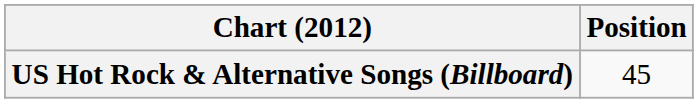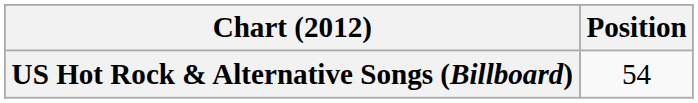US Hot Rock & Alternative Songs (Billboard) | Position: 45 -> 54
